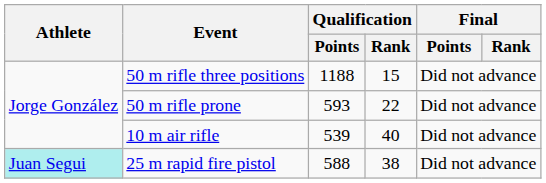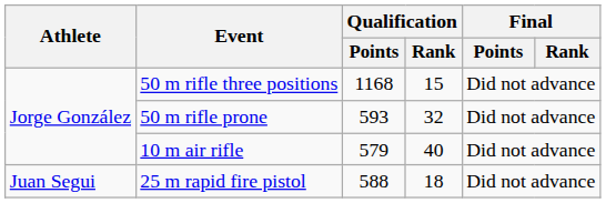50 m rifle three positions | Qualification / Points: 1188 -> 1168
50 m rifle prone | Qualification / Rank: 22 -> 32
10 m air rifle | Qualification / Points: 539 -> 579
25 m rapid fire pistol | Athlete: paleturquoise background -> no background
25 m rapid fire pistol | Qualification / Rank: 38 -> 18
